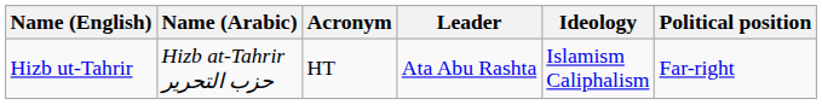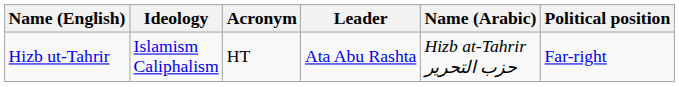columns swapped: Name (Arabic) <-> Ideology
